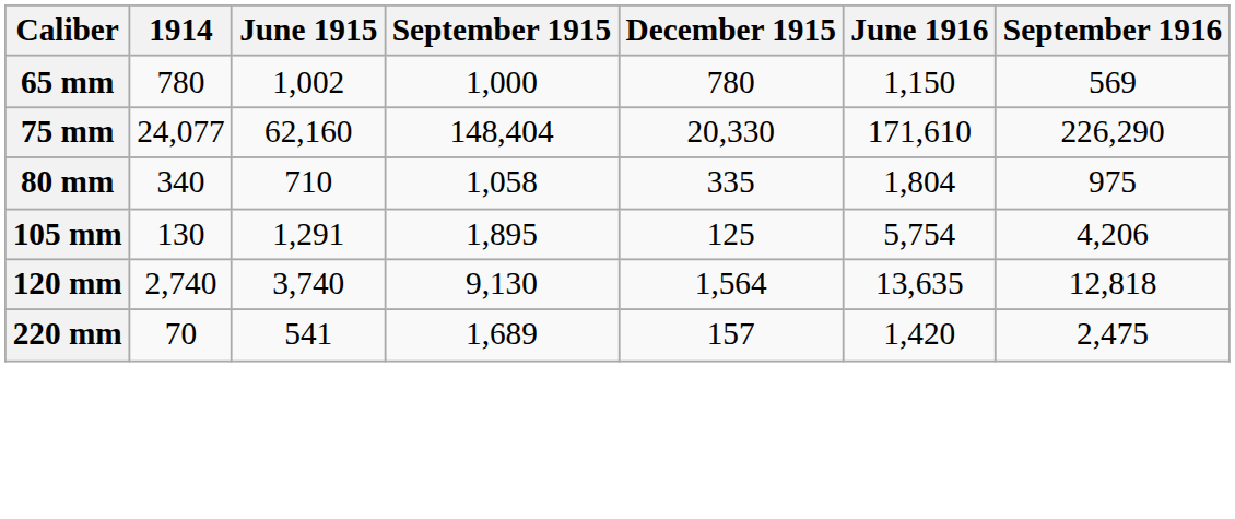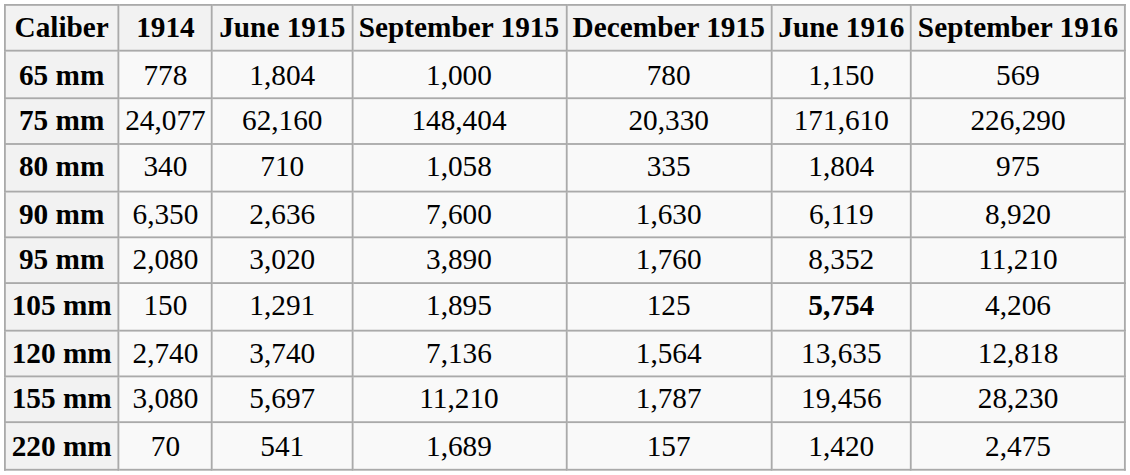65 mm | 1914: 780 -> 778
65 mm | June 1915: 1,002 -> 1,804
+ row: 90 mm | 6,350 | 2,636 | 7,600 | 1,630 | 6,119 | 8,920
+ row: 95 mm | 2,080 | 3,020 | 3,890 | 1,760 | 8,352 | 11,210
105 mm | 1914: 130 -> 150
105 mm | June 1916: normal -> bold
120 mm | September 1915: 9,130 -> 7,136
+ row: 155 mm | 3,080 | 5,697 | 11,210 | 1,787 | 19,456 | 28,230
